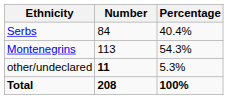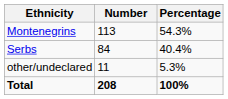rows swapped: Montenegrins <-> Serbs
other/undeclared | Number: bold -> normal
